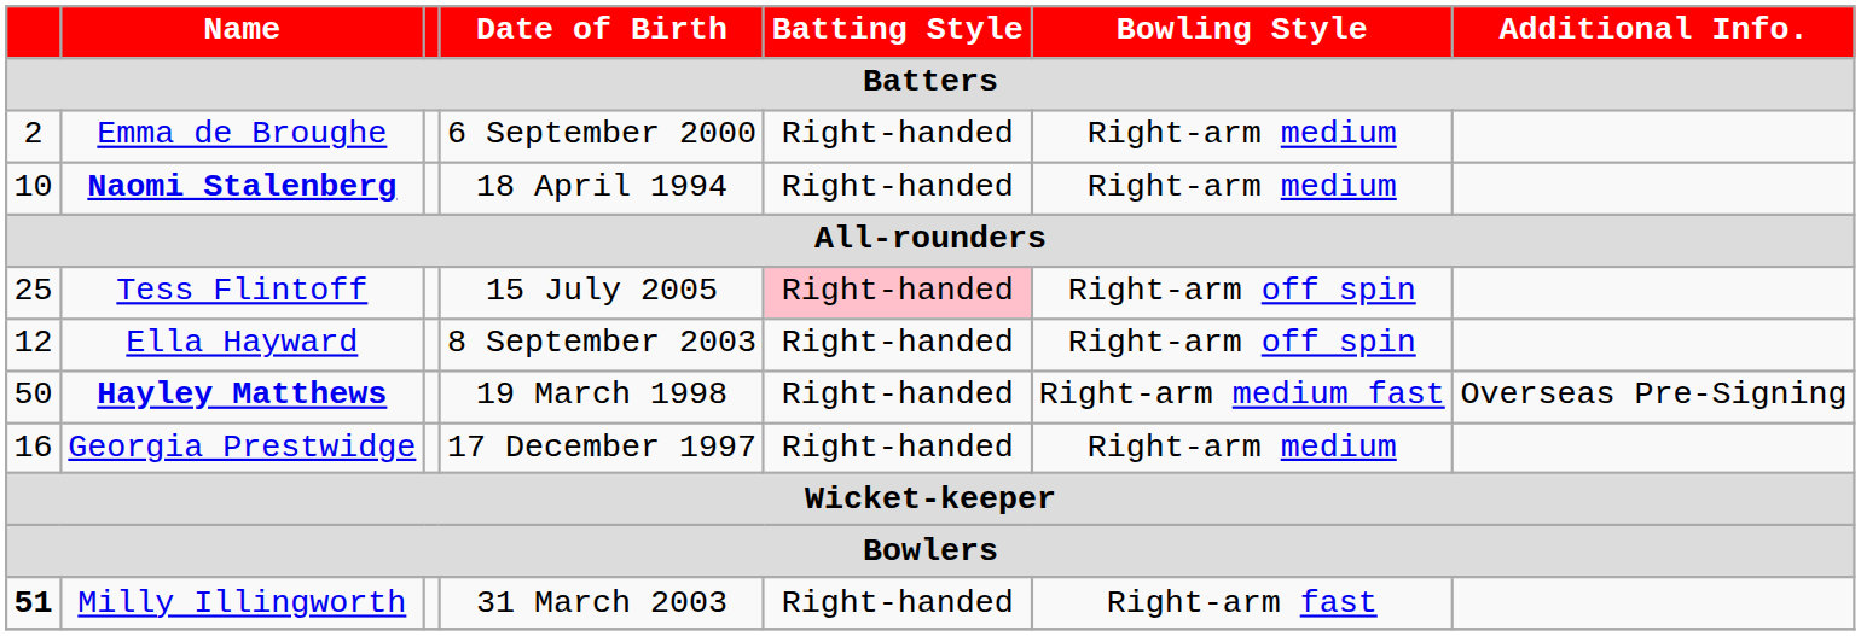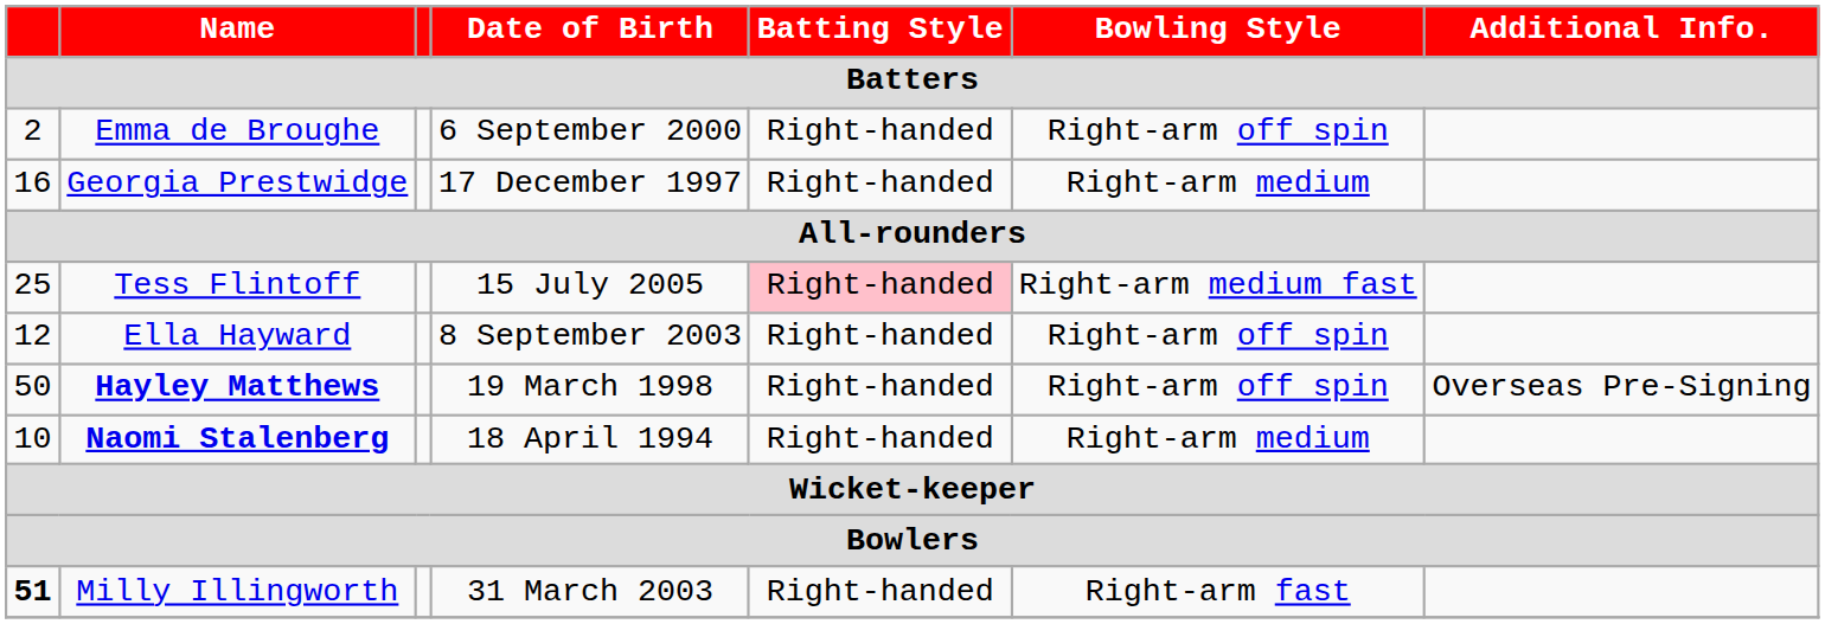Emma de Broughe | Bowling Style: Right-arm medium -> Right-arm off spin
rows swapped: Naomi Stalenberg <-> Georgia Prestwidge
Tess Flintoff | Bowling Style: Right-arm off spin -> Right-arm medium fast
Hayley Matthews | Bowling Style: Right-arm medium fast -> Right-arm off spin
